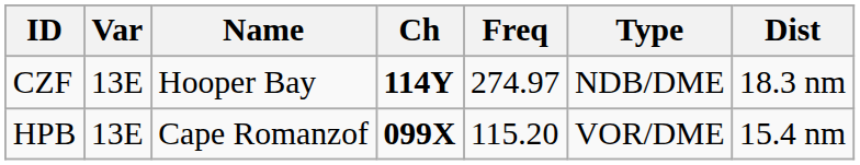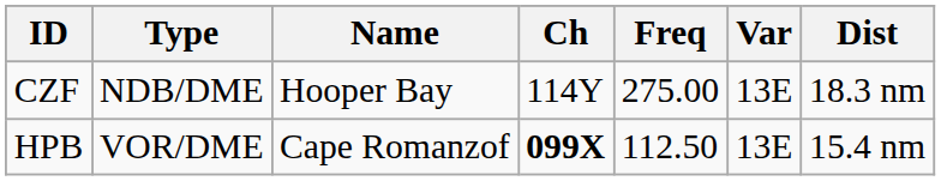columns swapped: Type <-> Var
CZF | Ch: bold -> normal
CZF | Freq: 274.97 -> 275.00
HPB | Freq: 115.20 -> 112.50
